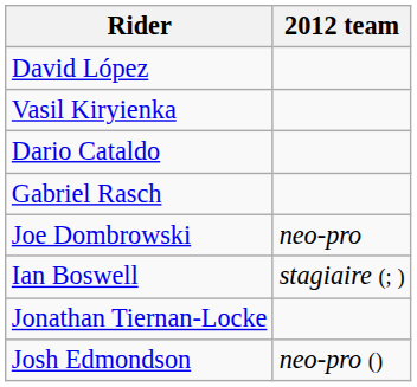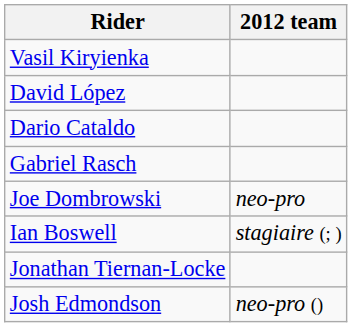rows swapped: Vasil Kiryienka <-> David López
